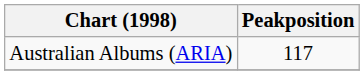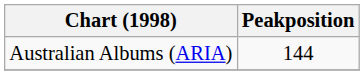Australian Albums (ARIA) | Peakposition: 117 -> 144
